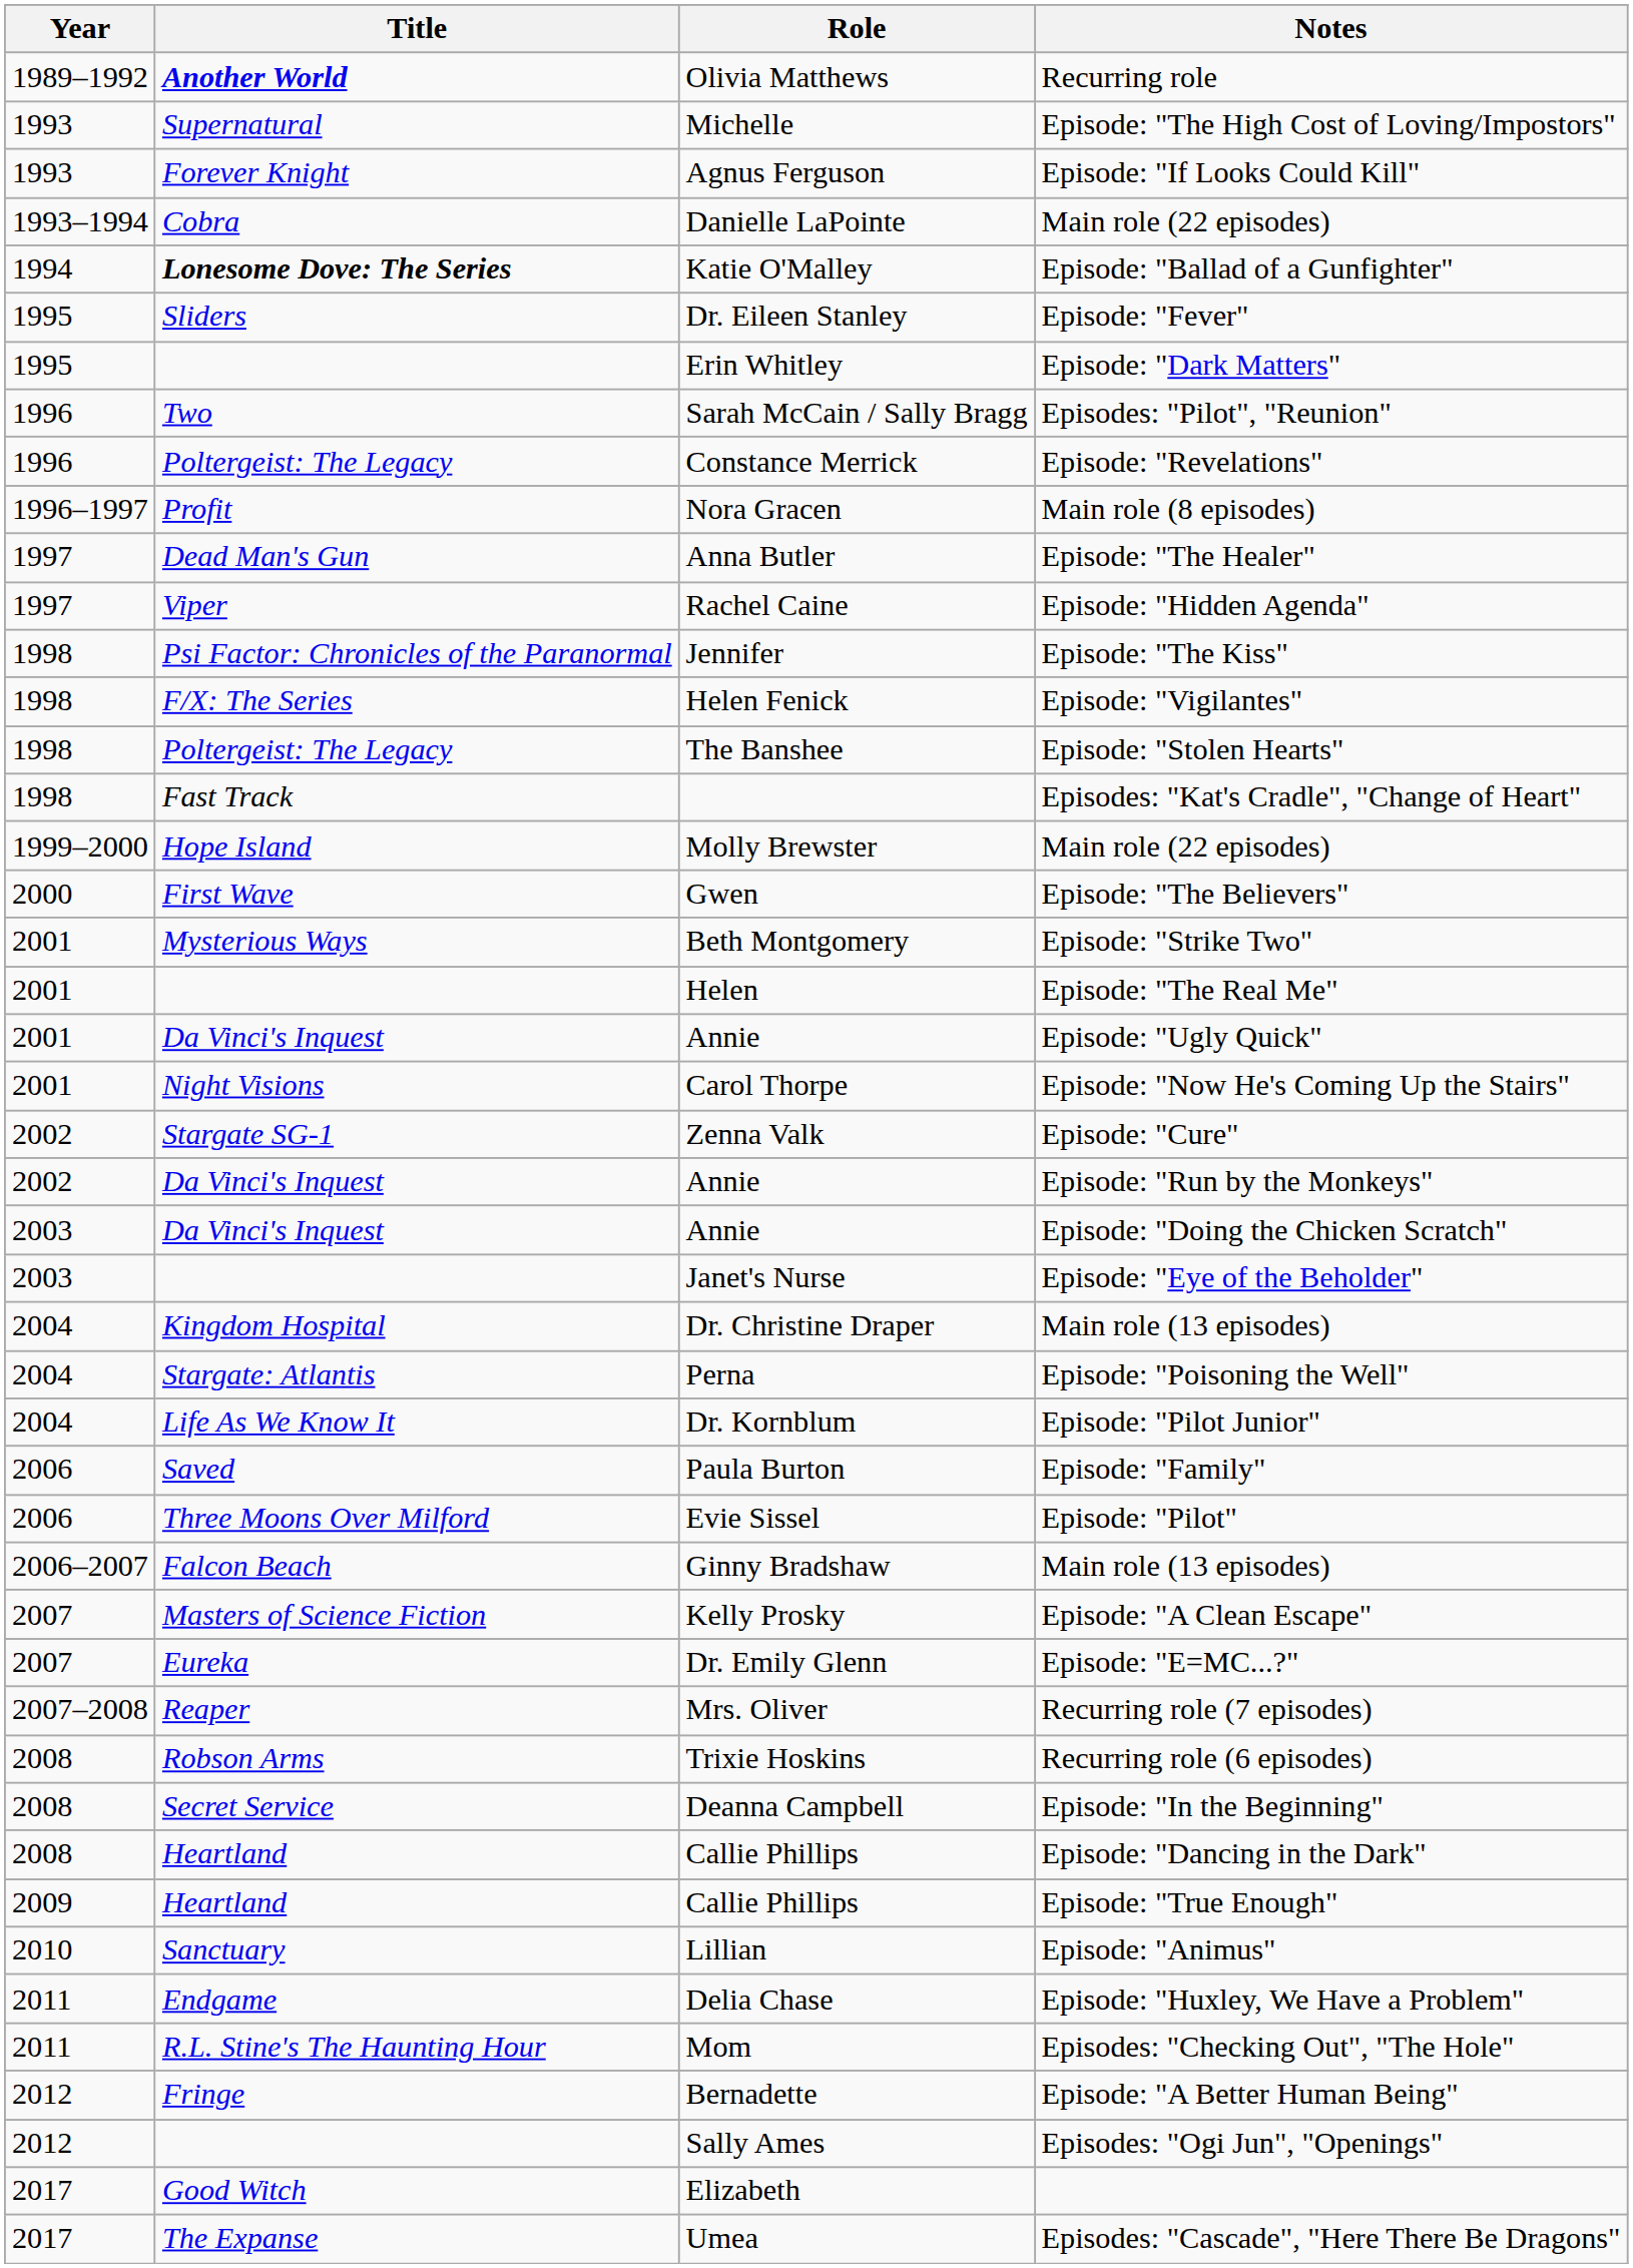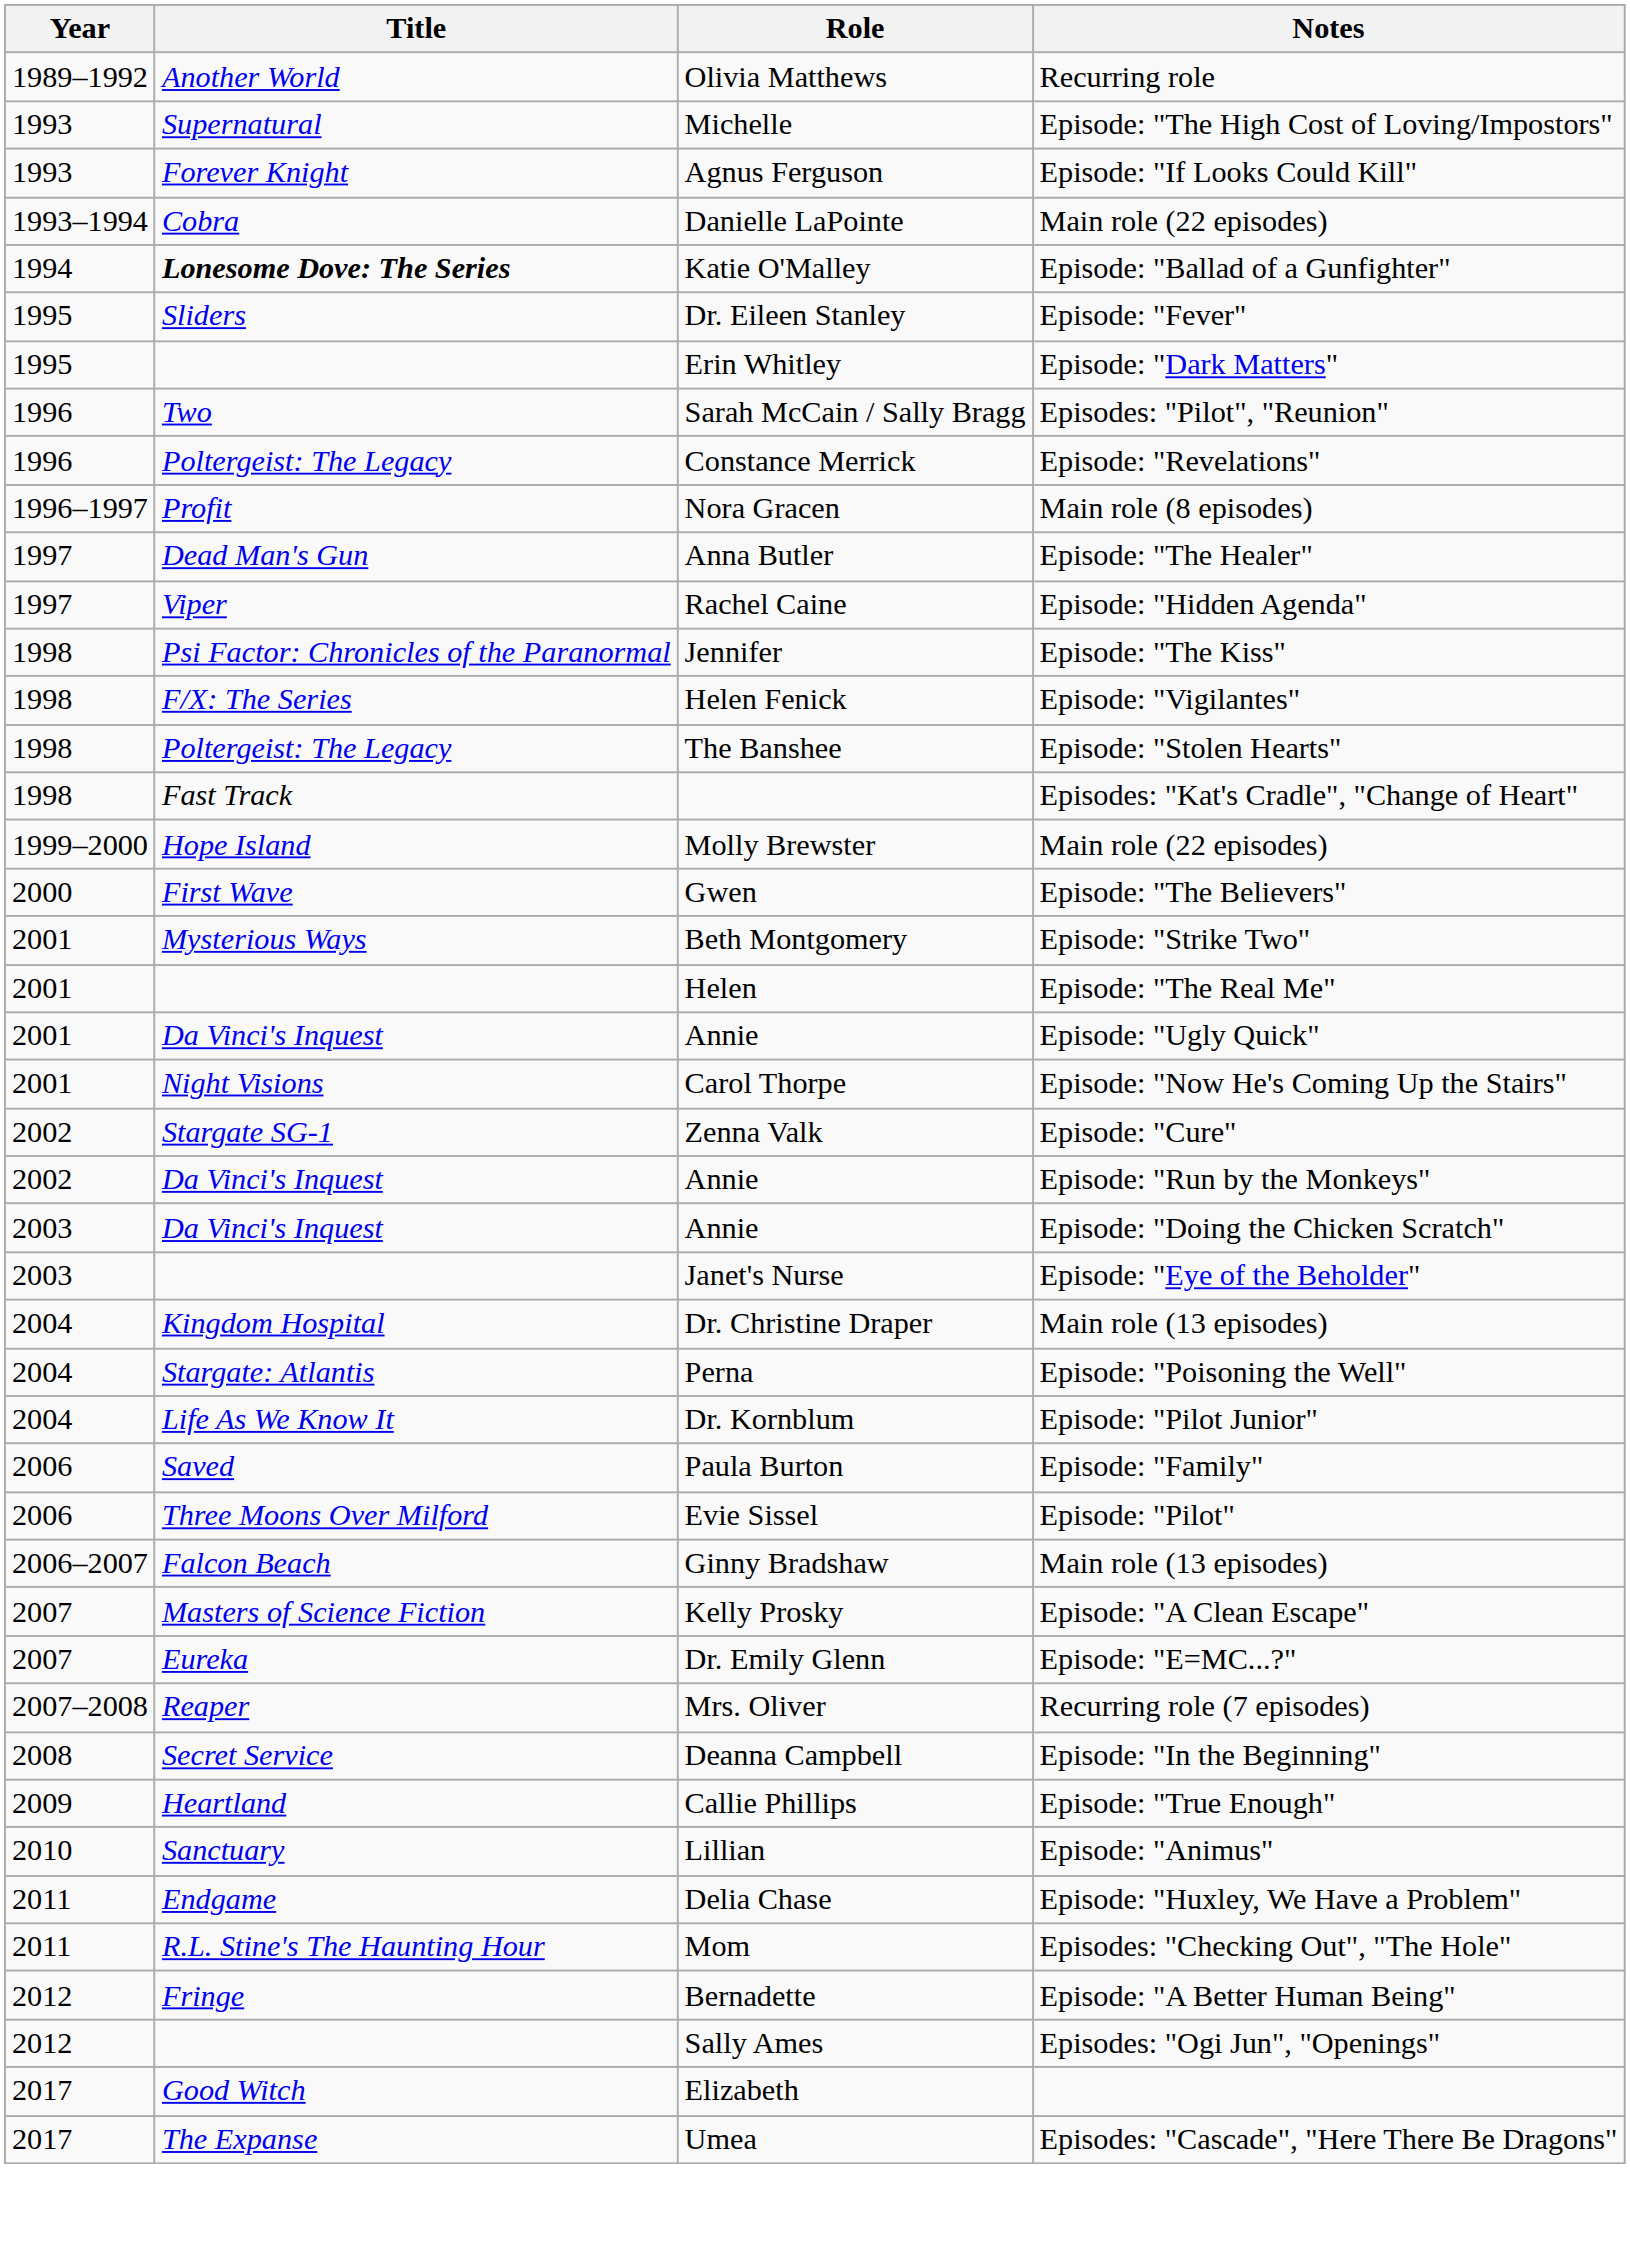Recurring role | Title: bold -> normal
- row: 2008 | Robson Arms | Trixie Hoskins | Recurring role (6 episodes)
- row: 2008 | Heartland | Callie Phillips | Episode: "Dancing in the Dark"
